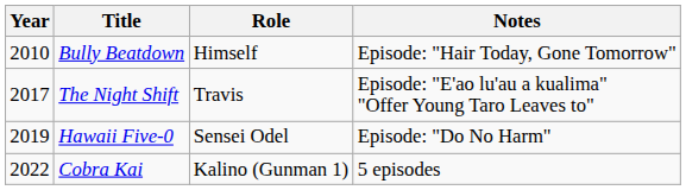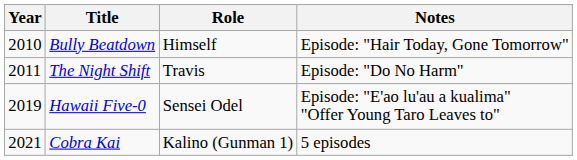The Night Shift | Year: 2017 -> 2011
The Night Shift | Notes: Episode: "E'ao lu'au a kualima" "Offer Young Taro Leaves to" -> Episode: "Do No Harm"
Hawaii Five-0 | Notes: Episode: "Do No Harm" -> Episode: "E'ao lu'au a kualima" "Offer Young Taro Leaves to"
Cobra Kai | Year: 2022 -> 2021
